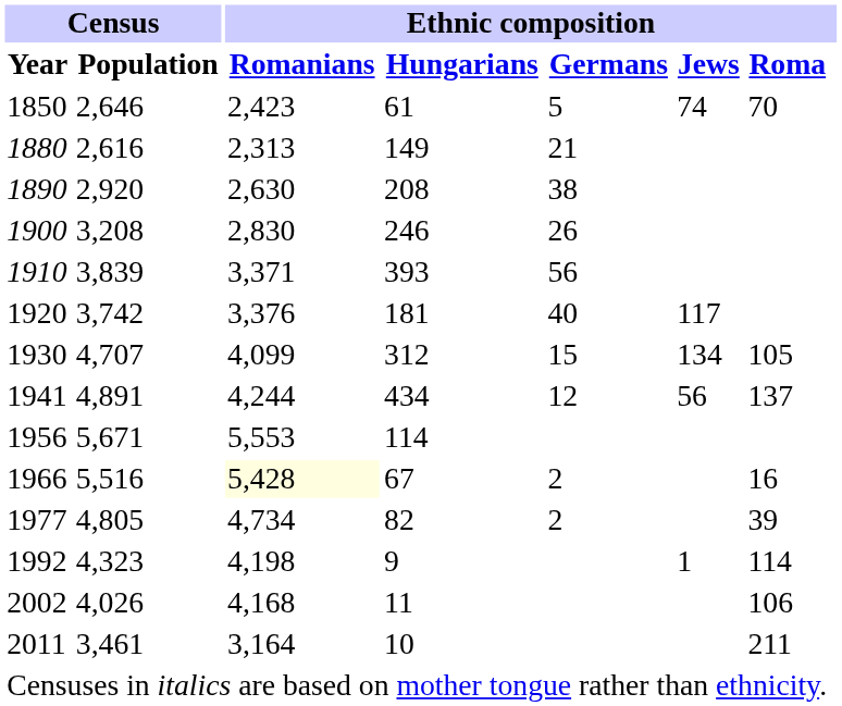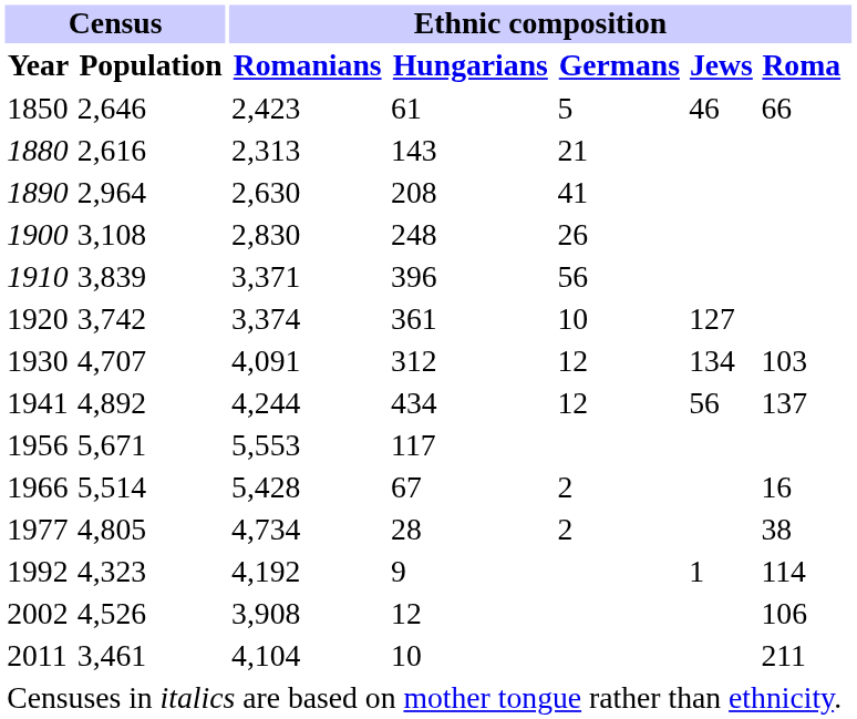1850 | Ethnic composition / Jews: 74 -> 46
1850 | Ethnic composition / Roma: 70 -> 66
1880 | Ethnic composition / Hungarians: 149 -> 143
1890 | Census / Population: 2,920 -> 2,964
1890 | Ethnic composition / Germans: 38 -> 41
1900 | Census / Population: 3,208 -> 3,108
1900 | Ethnic composition / Hungarians: 246 -> 248
1910 | Ethnic composition / Hungarians: 393 -> 396
1920 | Ethnic composition / Romanians: 3,376 -> 3,374
1920 | Ethnic composition / Hungarians: 181 -> 361
1920 | Ethnic composition / Germans: 40 -> 10
1920 | Ethnic composition / Jews: 117 -> 127
1930 | Ethnic composition / Romanians: 4,099 -> 4,091
1930 | Ethnic composition / Germans: 15 -> 12
1930 | Ethnic composition / Roma: 105 -> 103
1941 | Census / Population: 4,891 -> 4,892
1956 | Ethnic composition / Hungarians: 114 -> 117
1966 | Census / Population: 5,516 -> 5,514
1966 | Ethnic composition / Romanians: lightyellow background -> no background
1977 | Ethnic composition / Hungarians: 82 -> 28
1977 | Ethnic composition / Roma: 39 -> 38
1992 | Ethnic composition / Romanians: 4,198 -> 4,192
2002 | Census / Population: 4,026 -> 4,526
2002 | Ethnic composition / Romanians: 4,168 -> 3,908
2002 | Ethnic composition / Hungarians: 11 -> 12
2011 | Ethnic composition / Romanians: 3,164 -> 4,104
